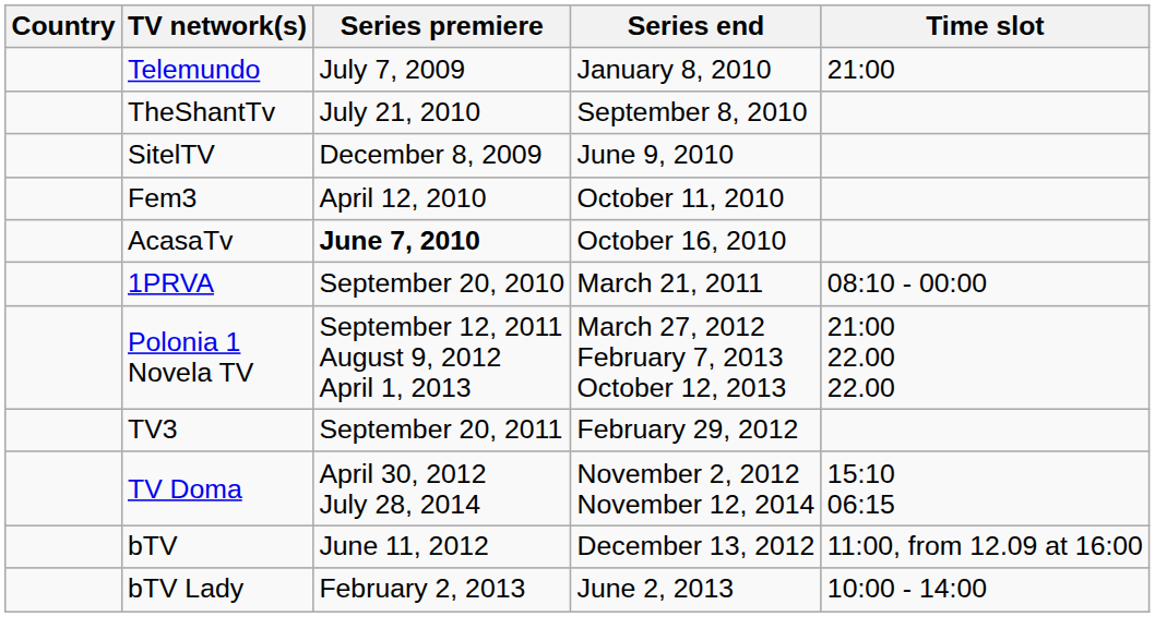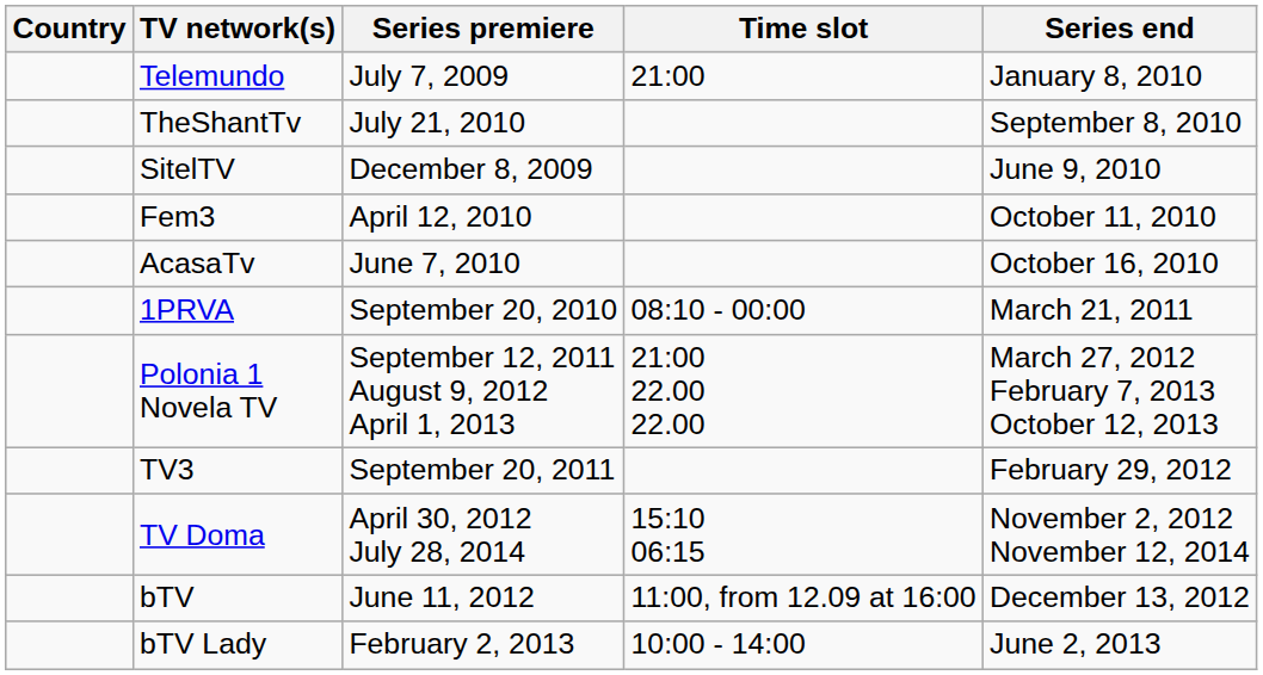columns swapped: Series end <-> Time slot
AcasaTv | Series premiere: bold -> normal
